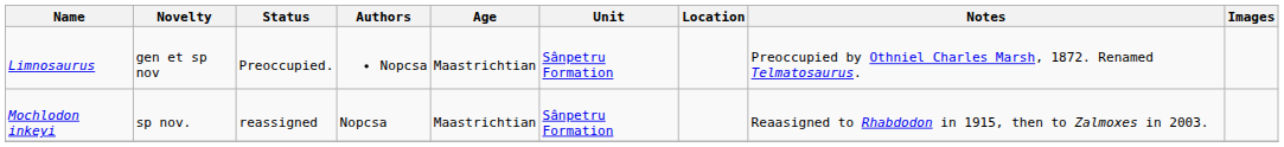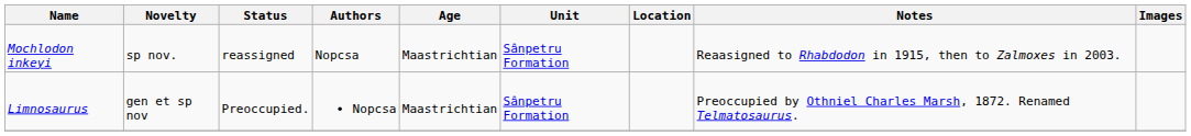rows swapped: Limnosaurus <-> Mochlodon inkeyi
